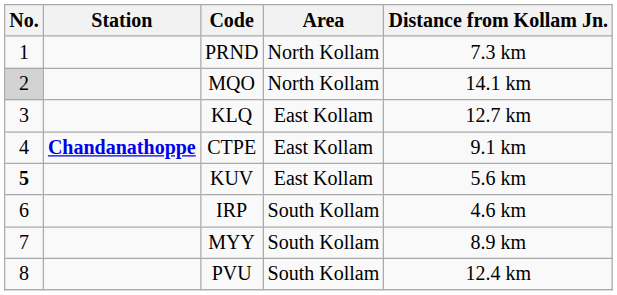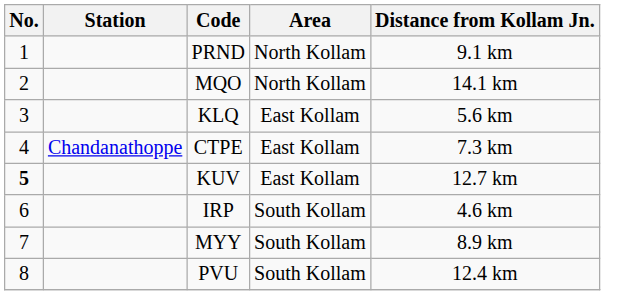PRND | Distance from Kollam Jn.: 7.3 km -> 9.1 km
MQO | No.: lightgrey background -> no background
KLQ | Distance from Kollam Jn.: 12.7 km -> 5.6 km
CTPE | Station: bold -> normal
CTPE | Distance from Kollam Jn.: 9.1 km -> 7.3 km
KUV | Distance from Kollam Jn.: 5.6 km -> 12.7 km
